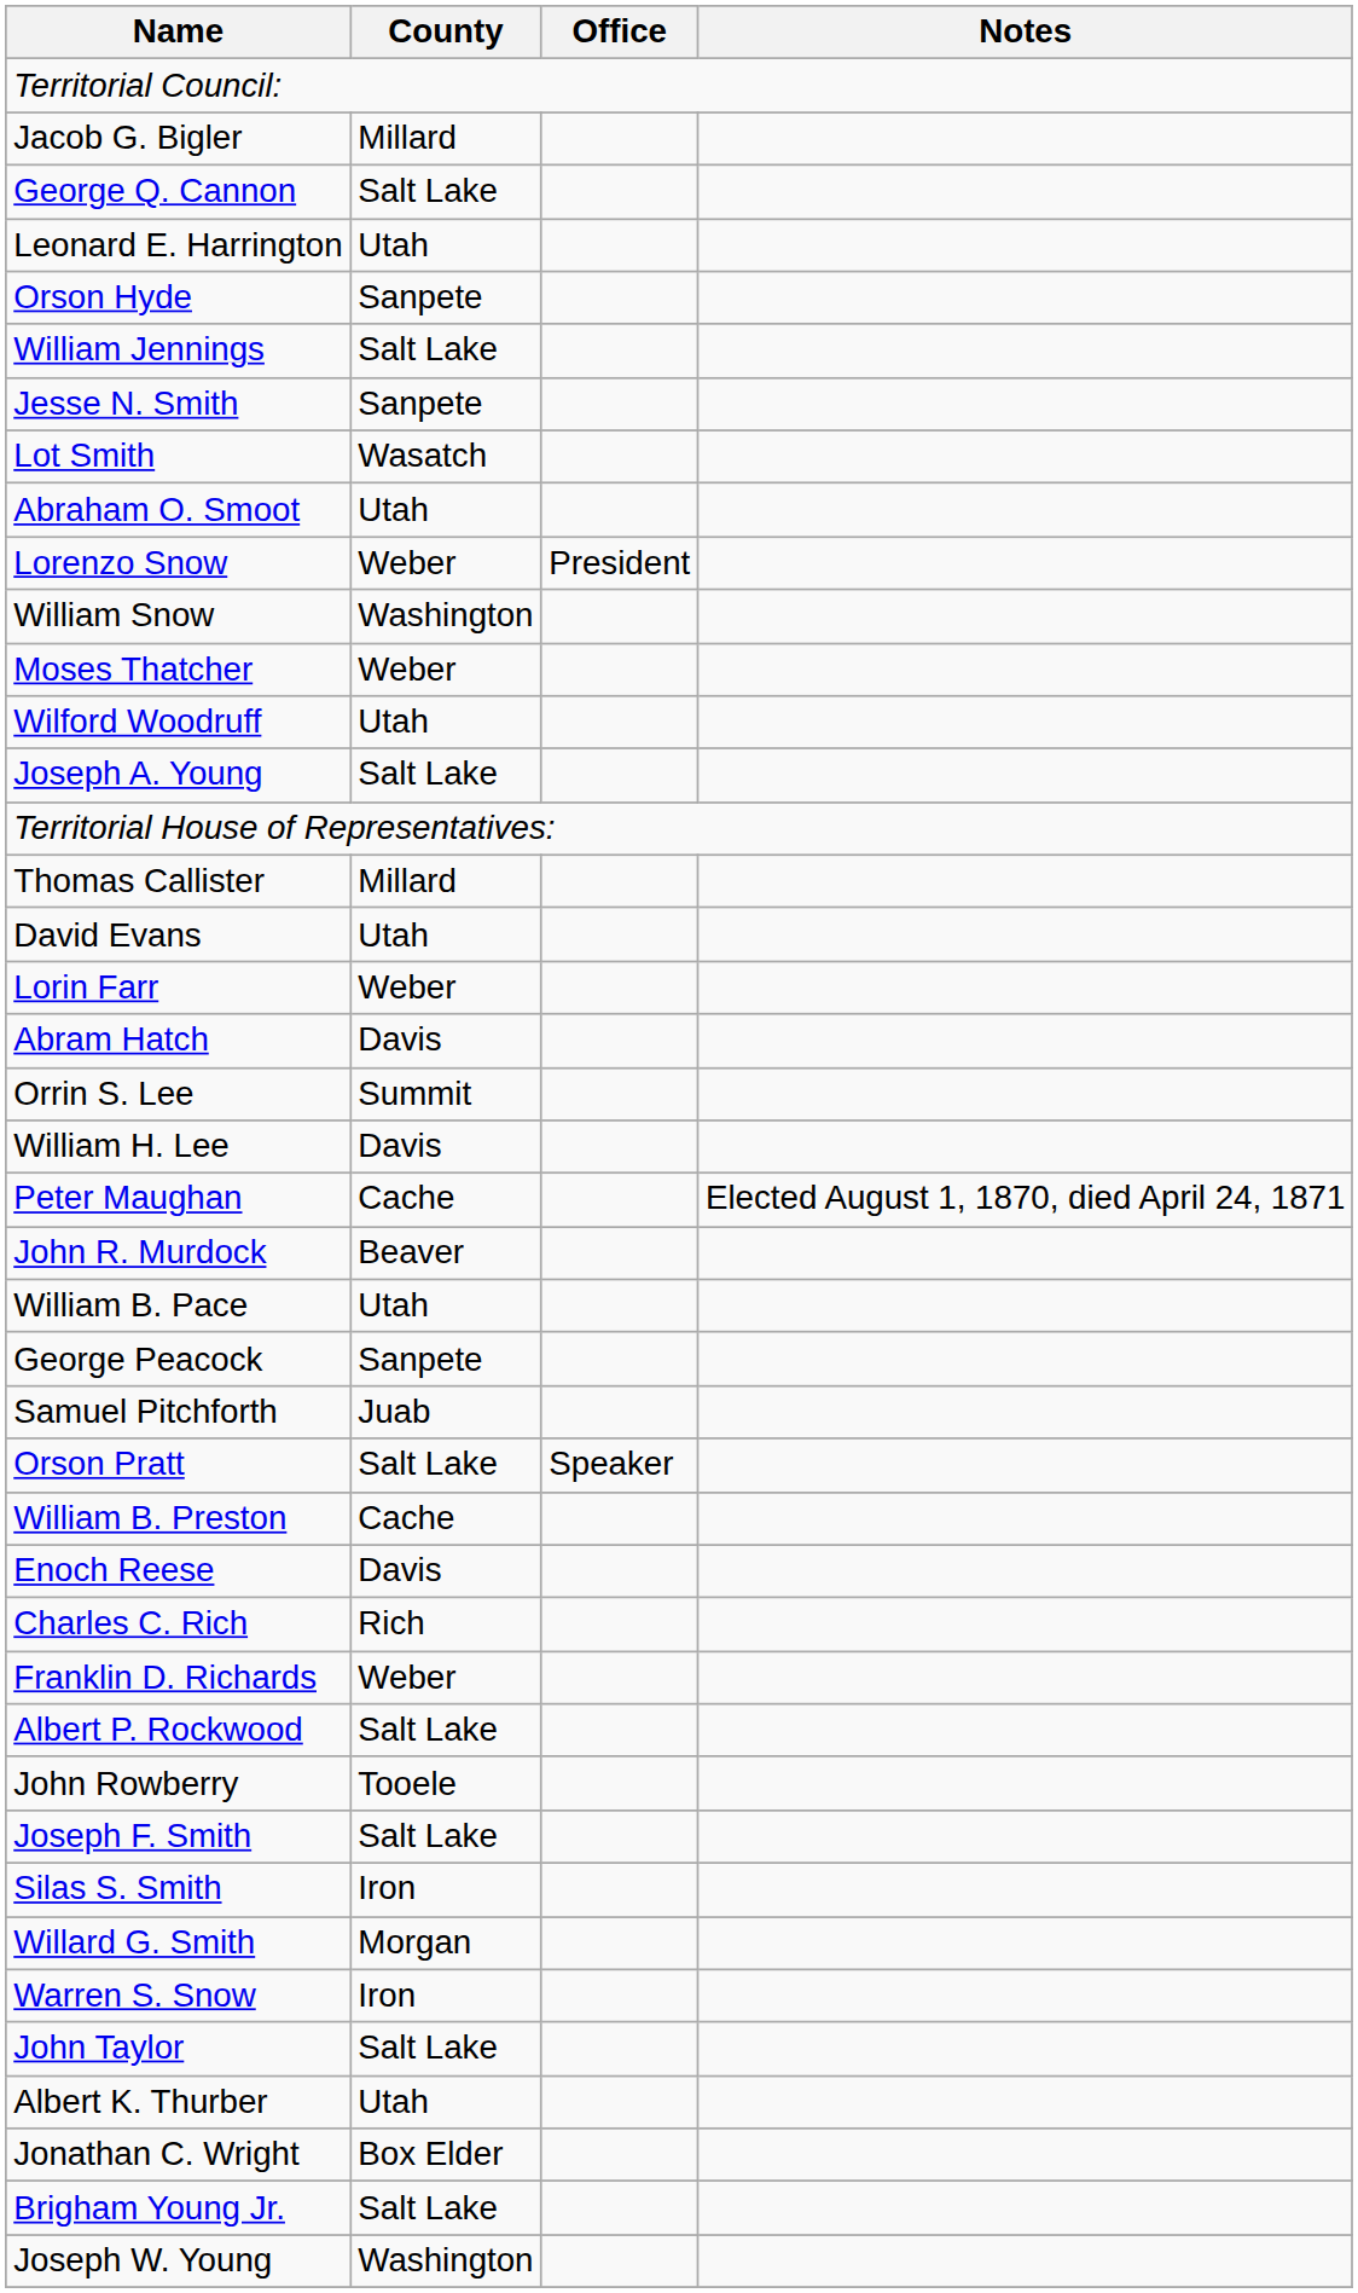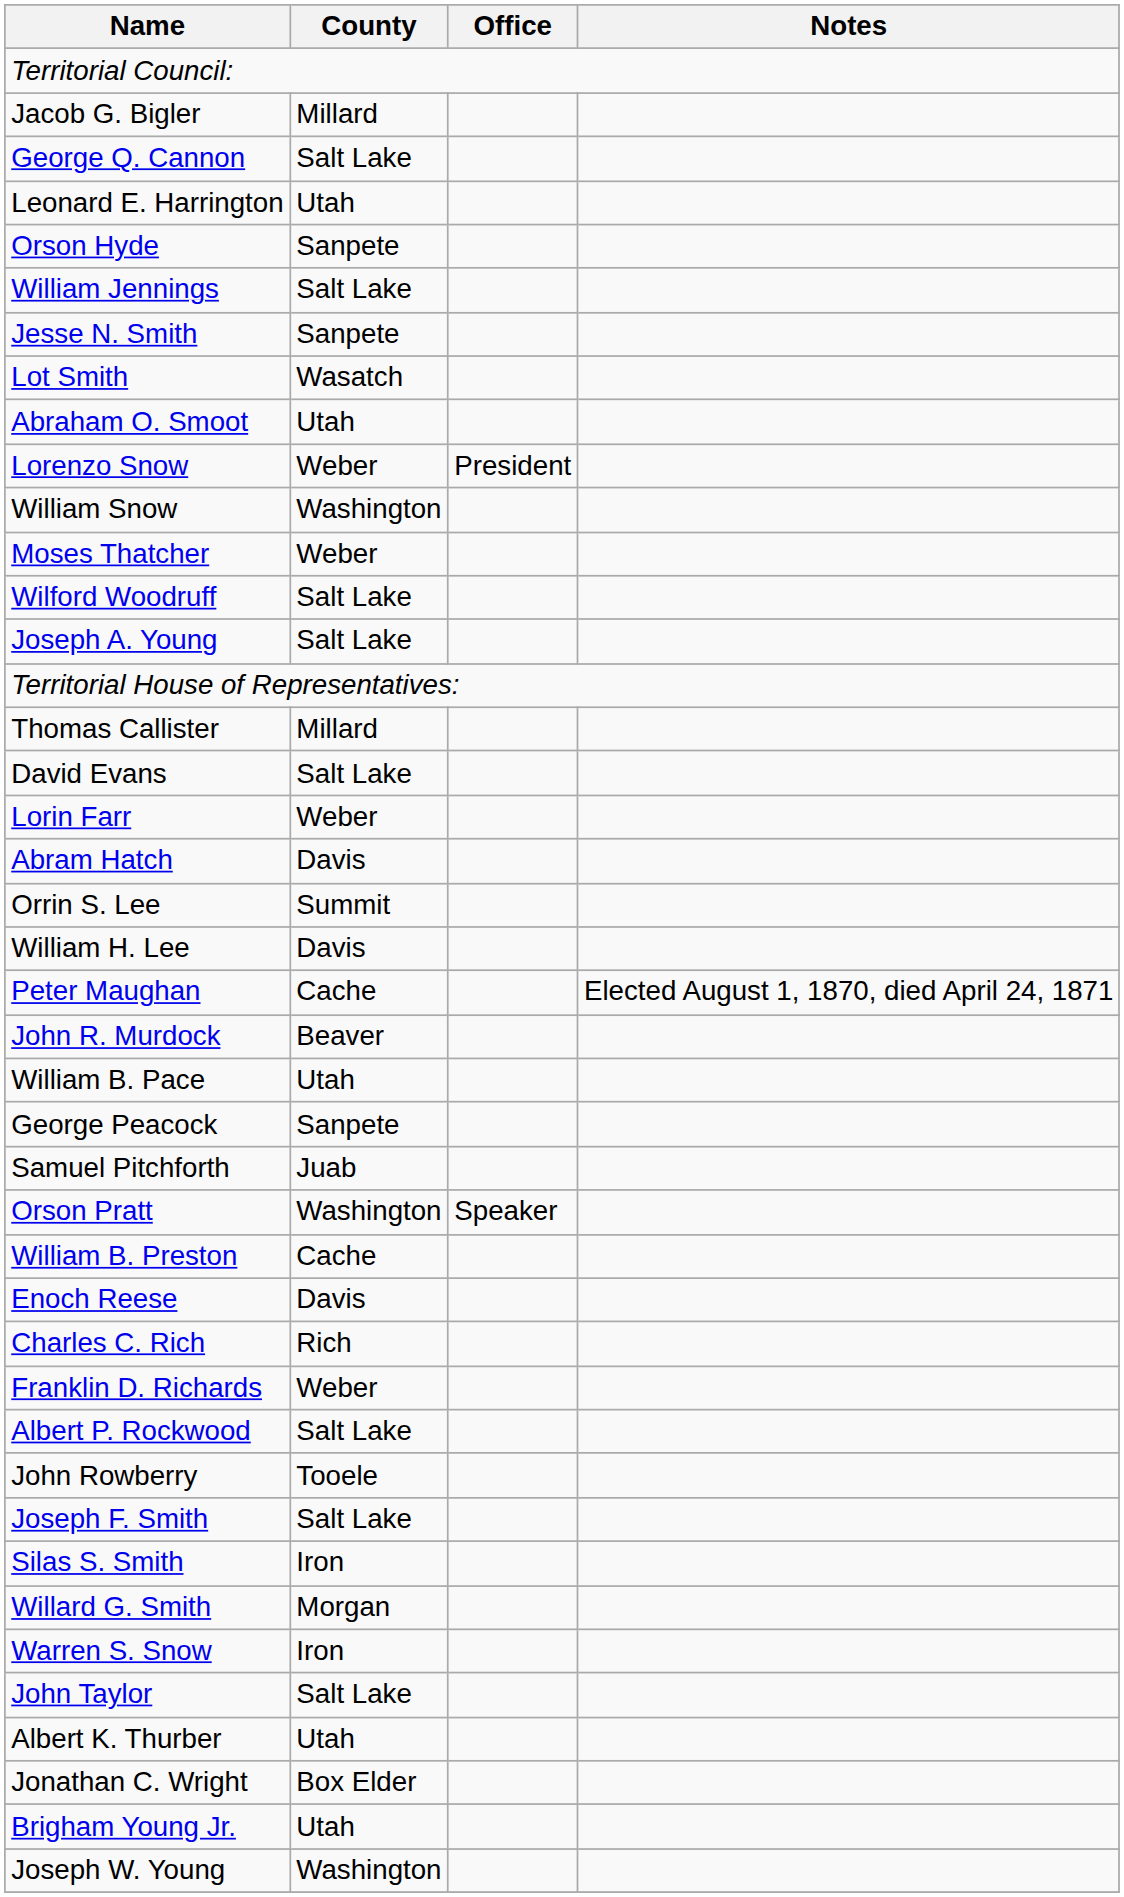Wilford Woodruff | County: Utah -> Salt Lake
David Evans | County: Utah -> Salt Lake
Orson Pratt | County: Salt Lake -> Washington
Brigham Young Jr. | County: Salt Lake -> Utah
